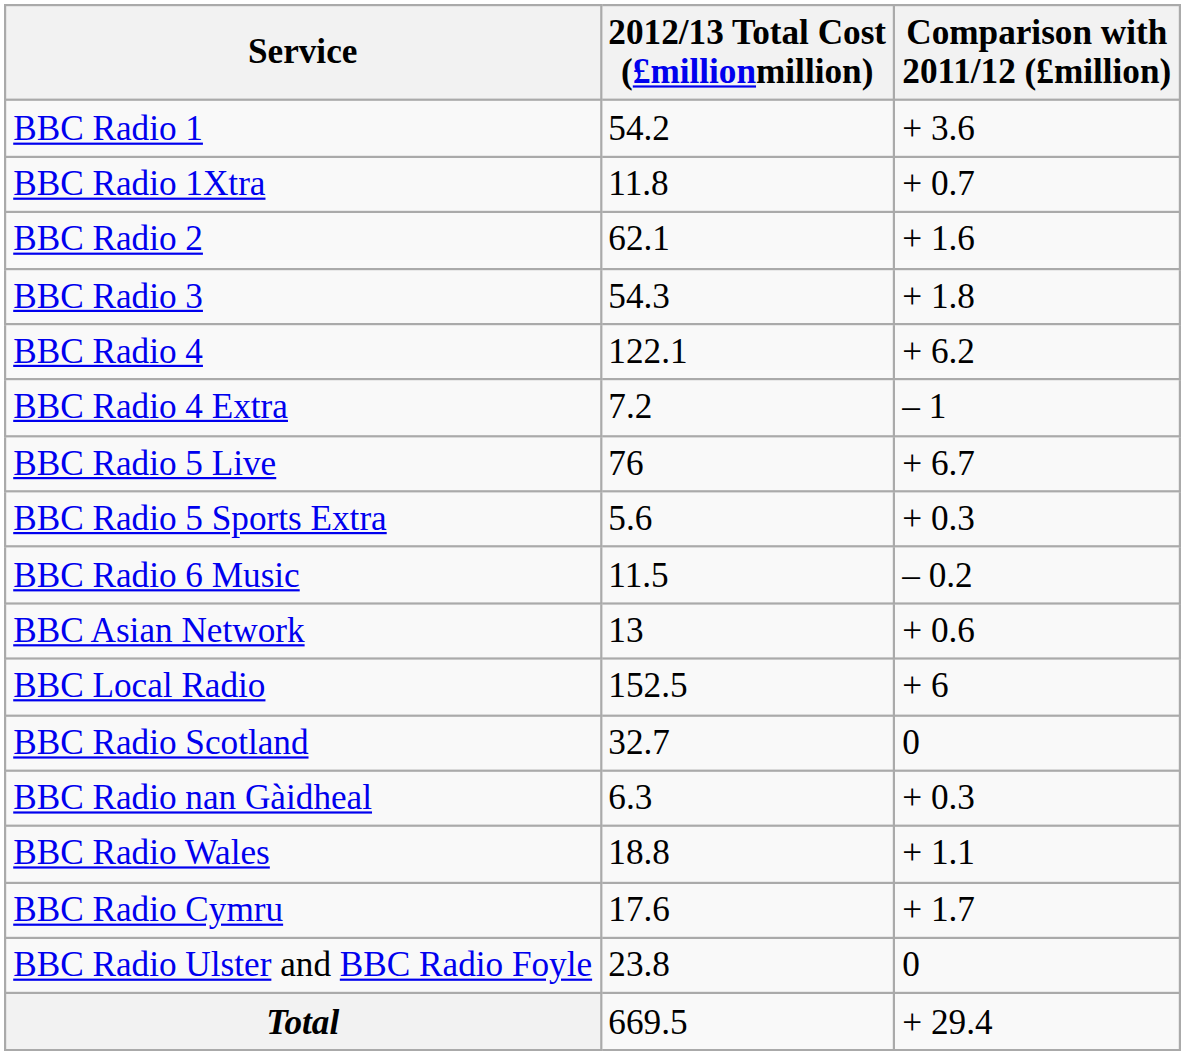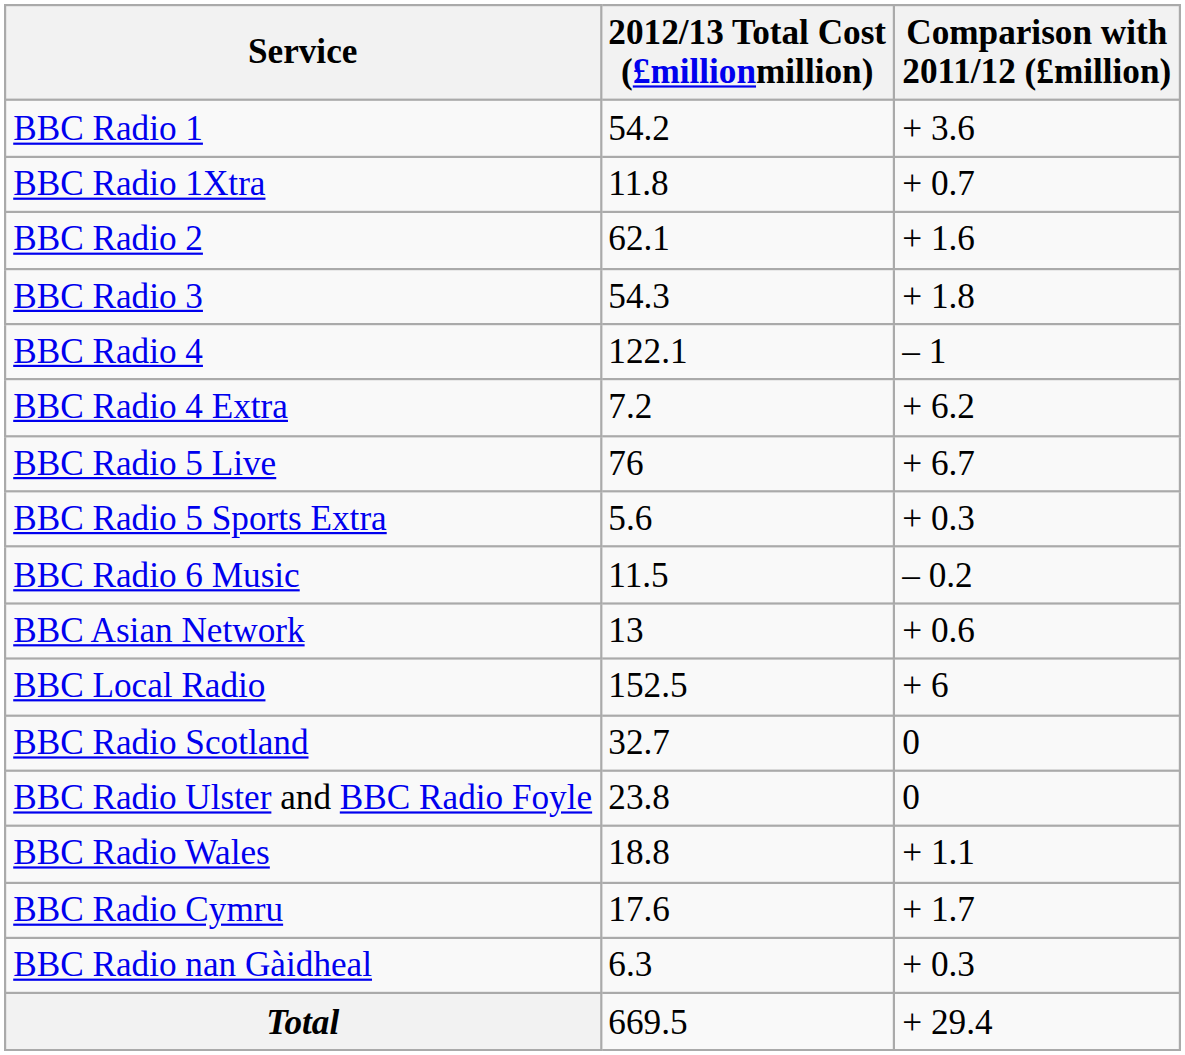BBC Radio 4 | Comparison with 2011/12 (£million): + 6.2 -> – 1
BBC Radio 4 Extra | Comparison with 2011/12 (£million): – 1 -> + 6.2
rows swapped: BBC Radio nan Gàidheal <-> BBC Radio Ulster and BBC Radio Foyle
